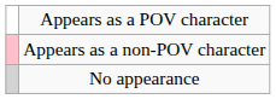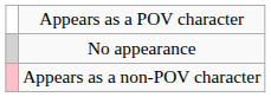rows swapped: Appears as a non-POV character <-> No appearance
